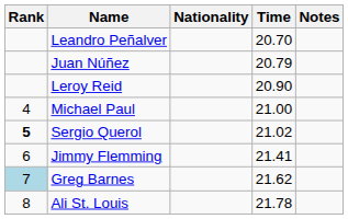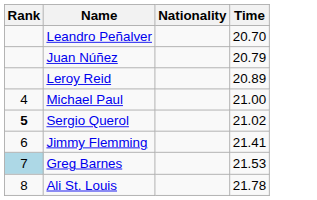- column: Notes
Leroy Reid | Time: 20.90 -> 20.89
Greg Barnes | Time: 21.62 -> 21.53
